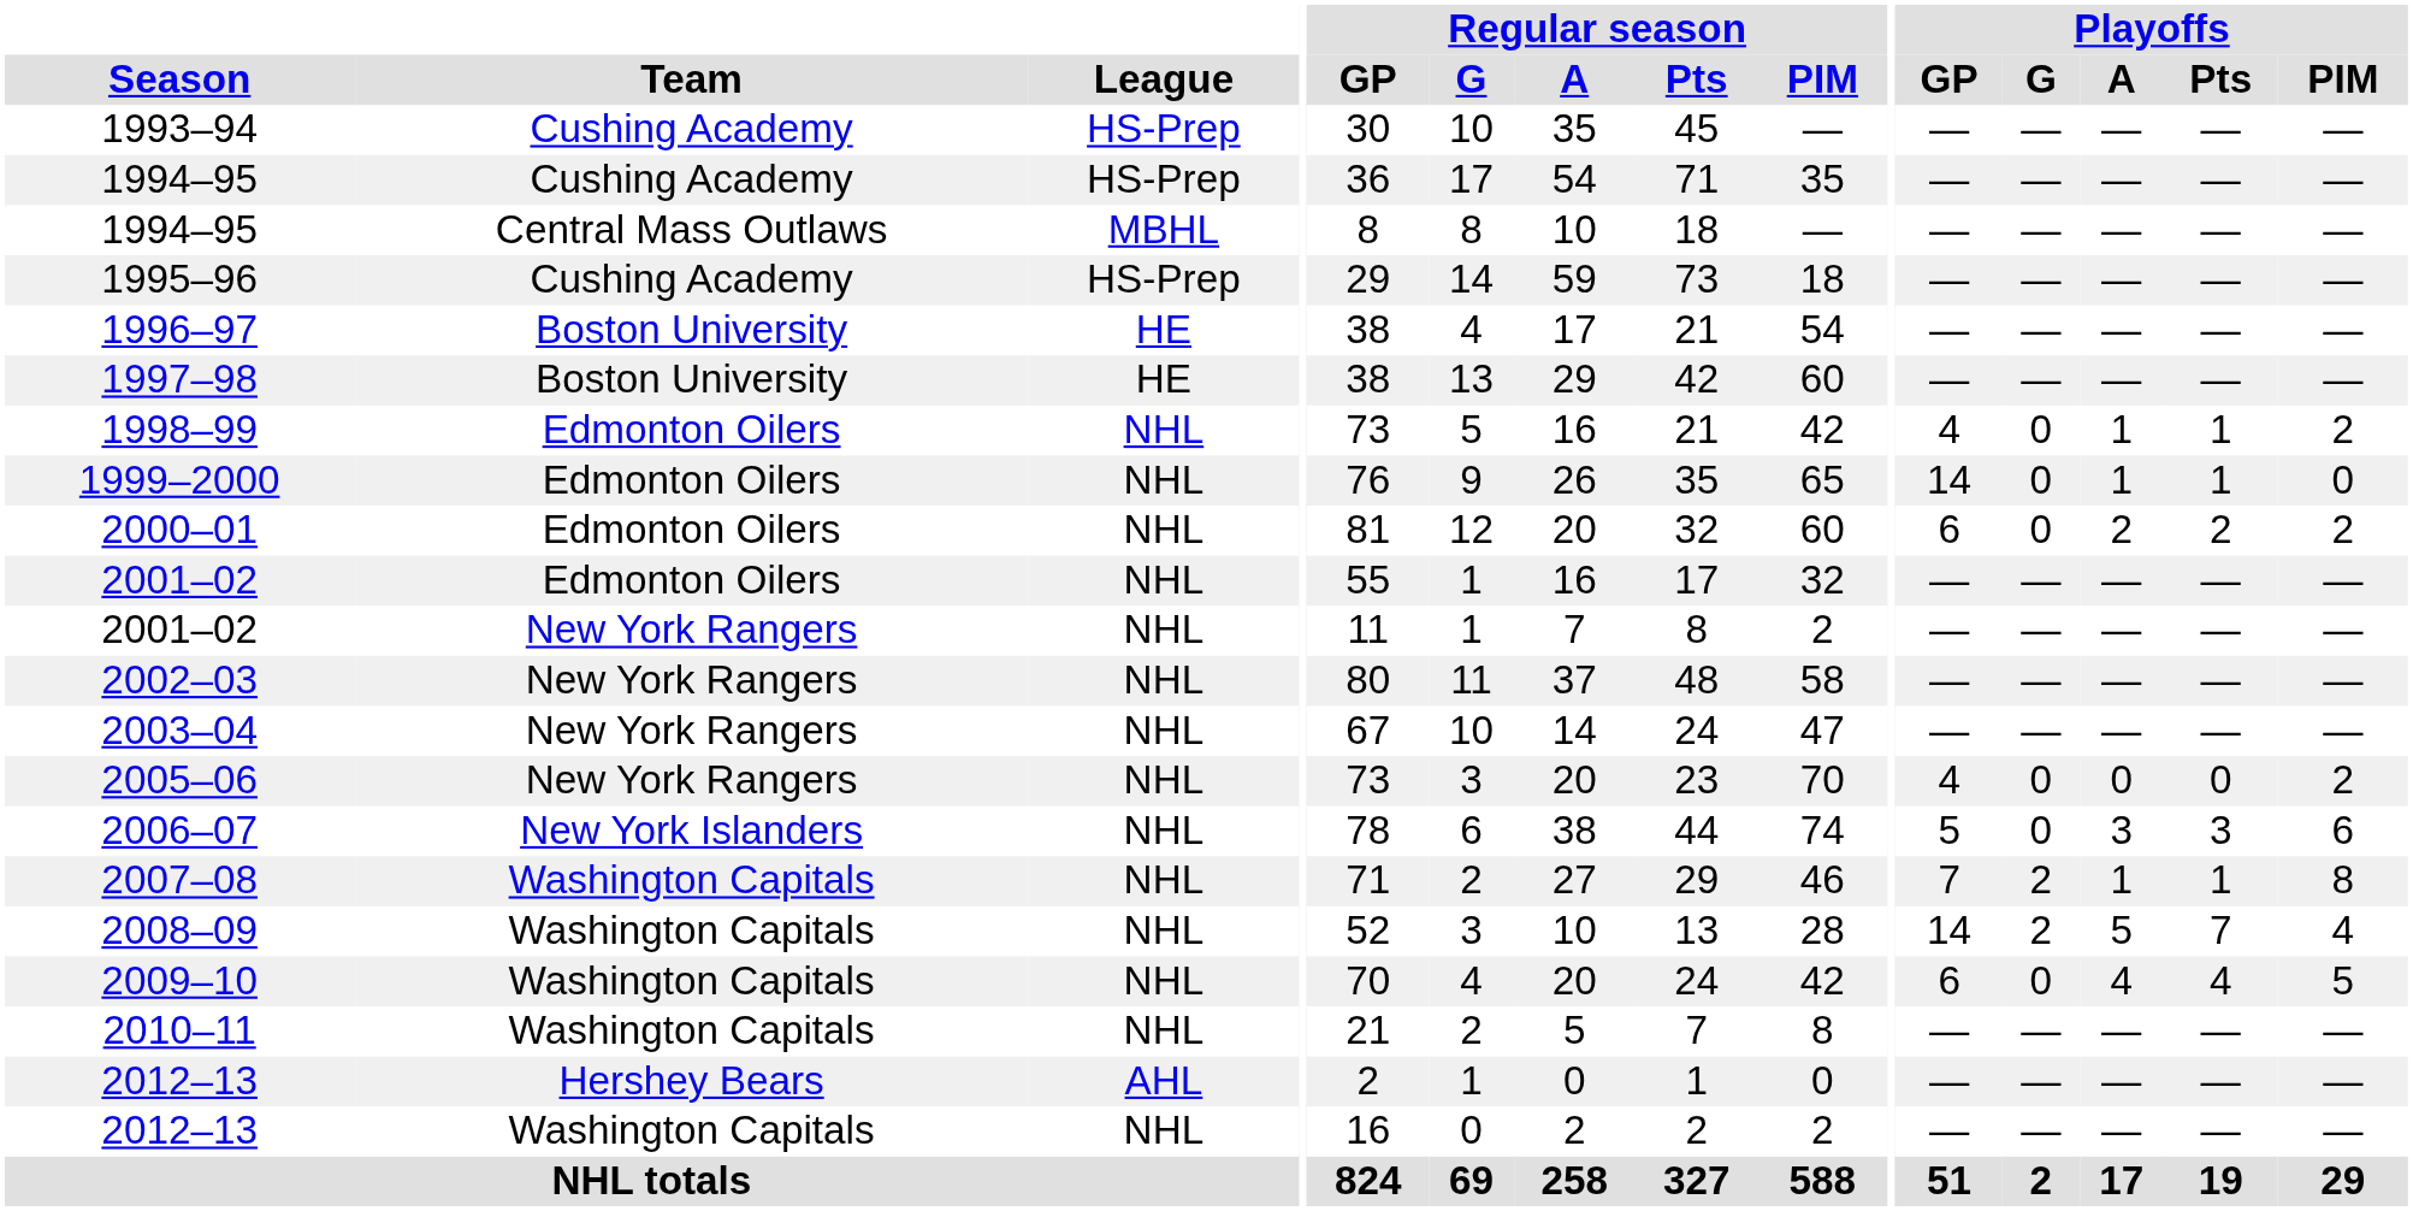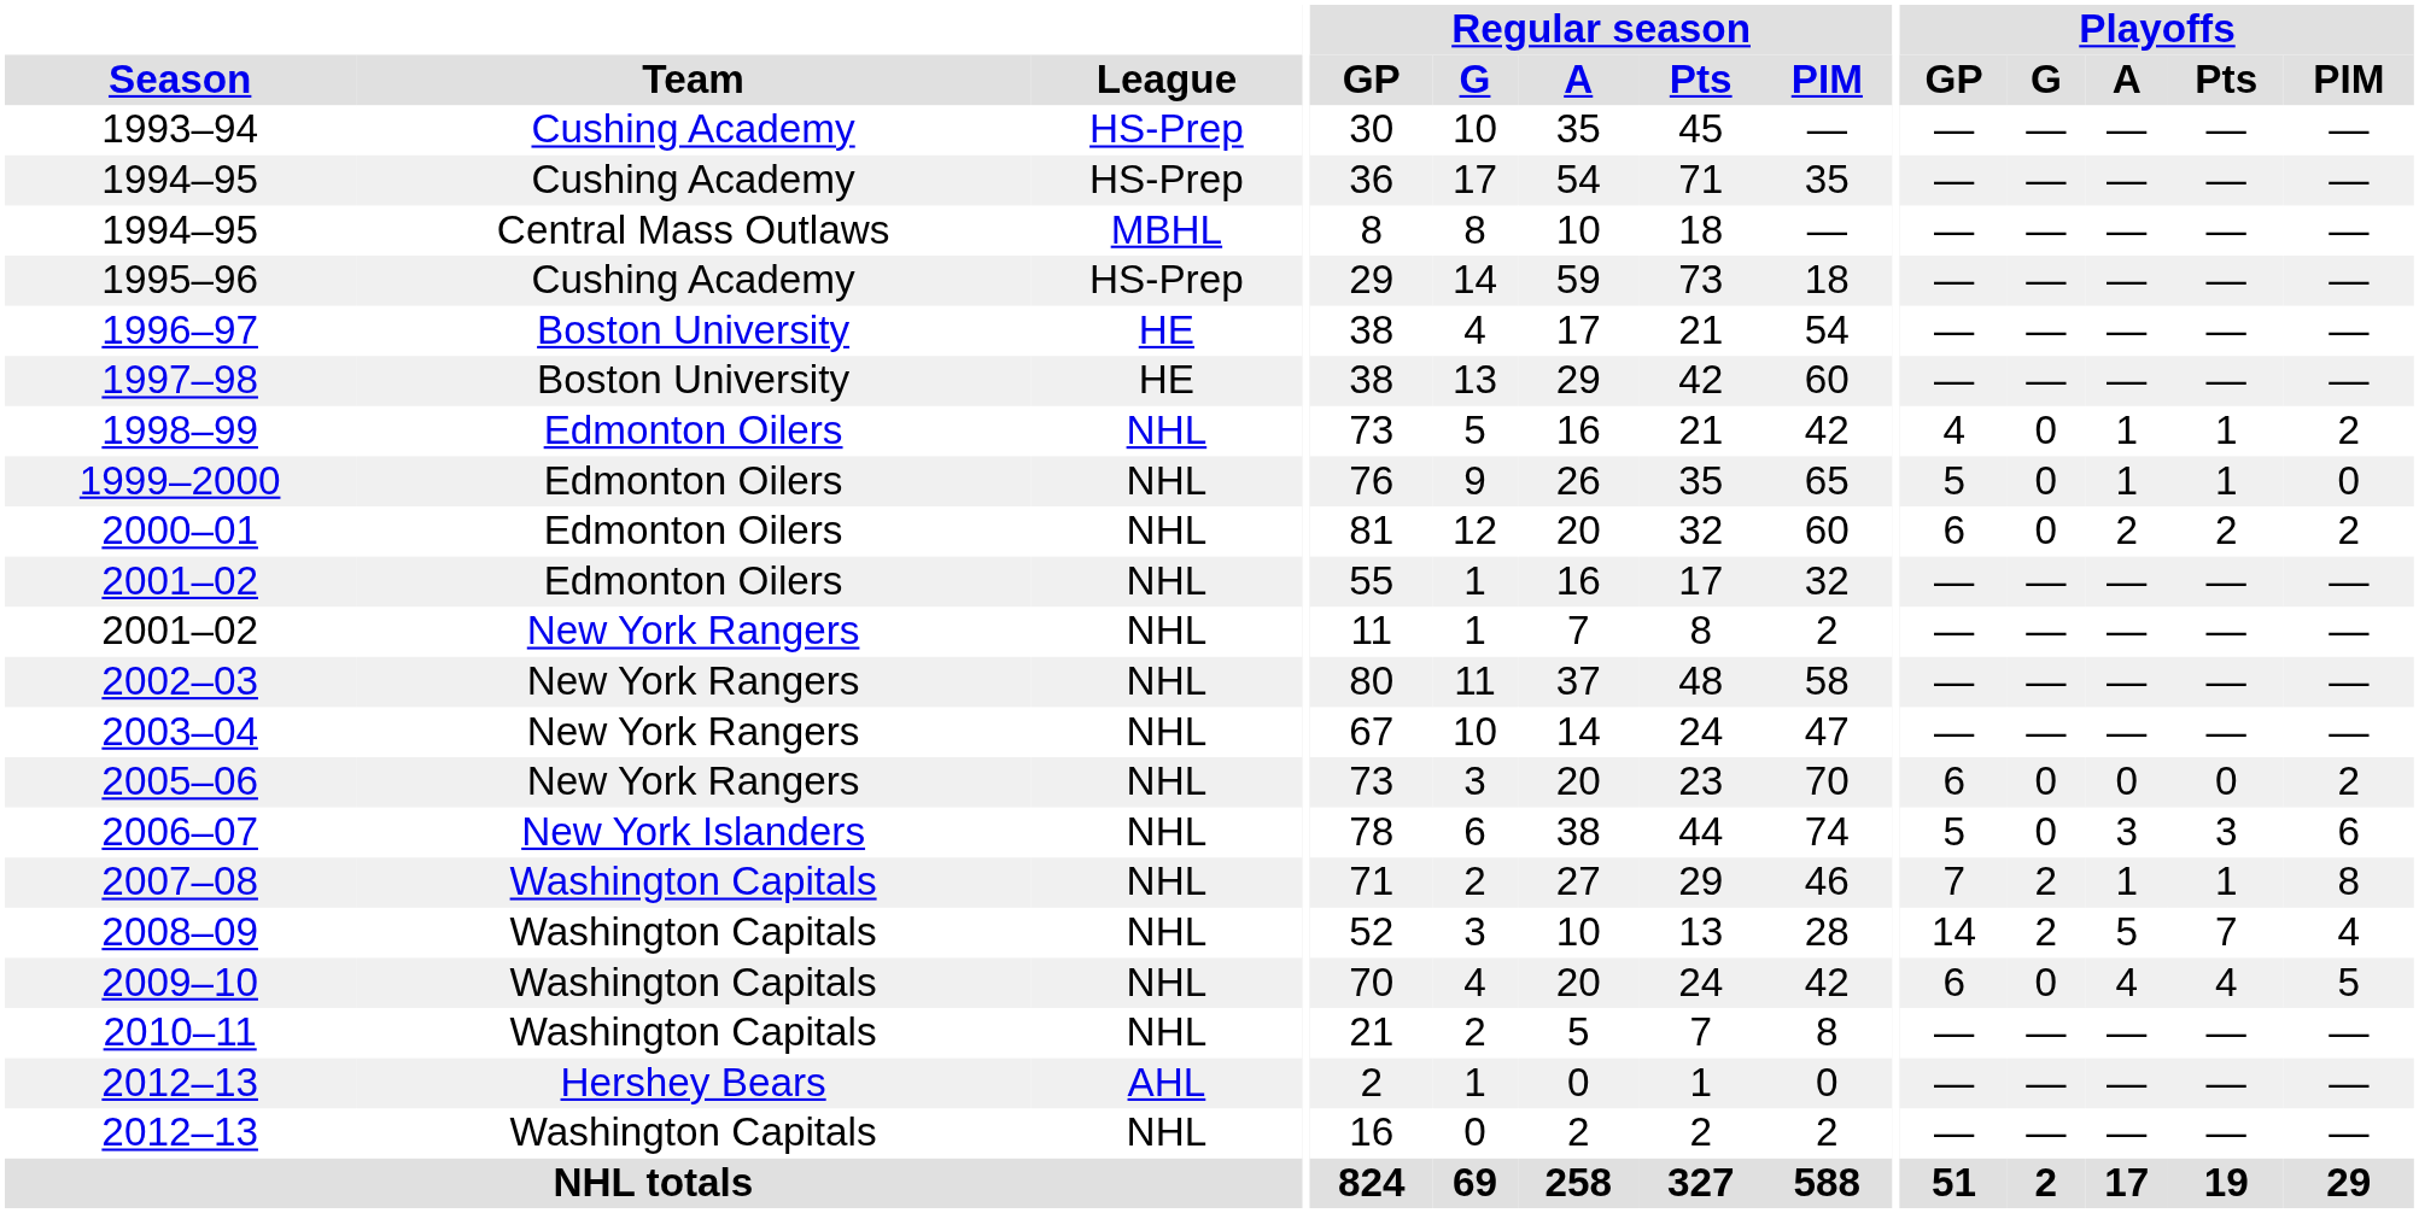1999–2000 | Playoffs / GP: 14 -> 5
2005–06 | Playoffs / GP: 4 -> 6
